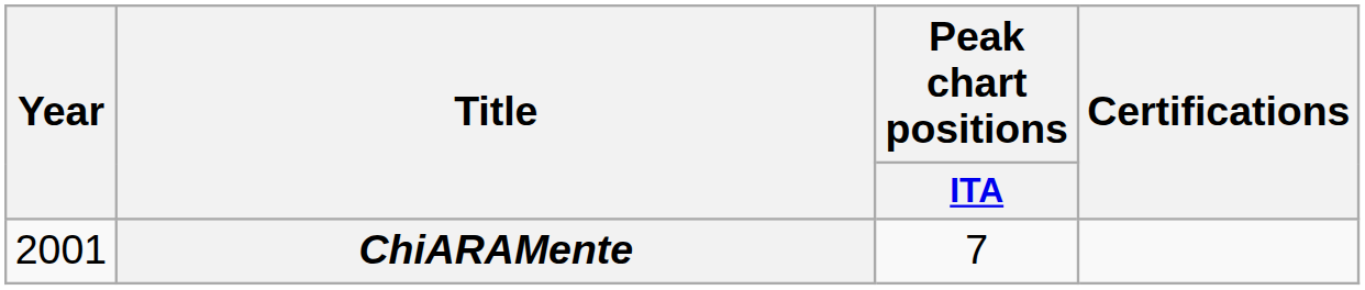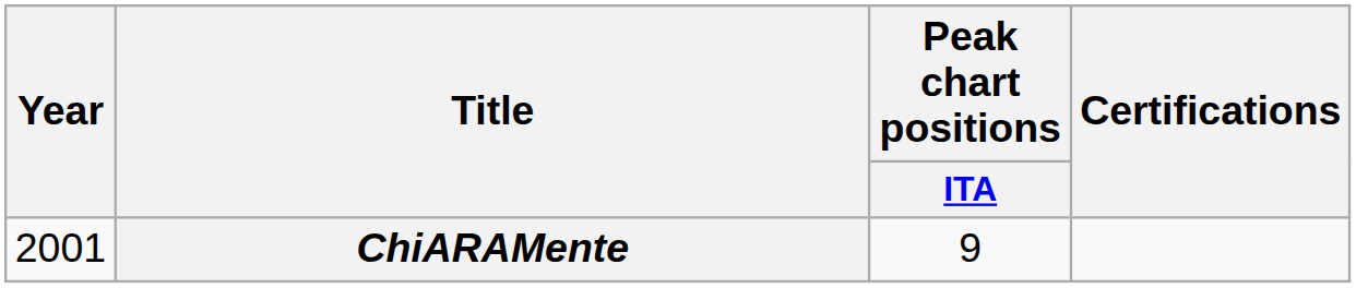ChiARAMente | Peak chart positions / ITA: 7 -> 9
